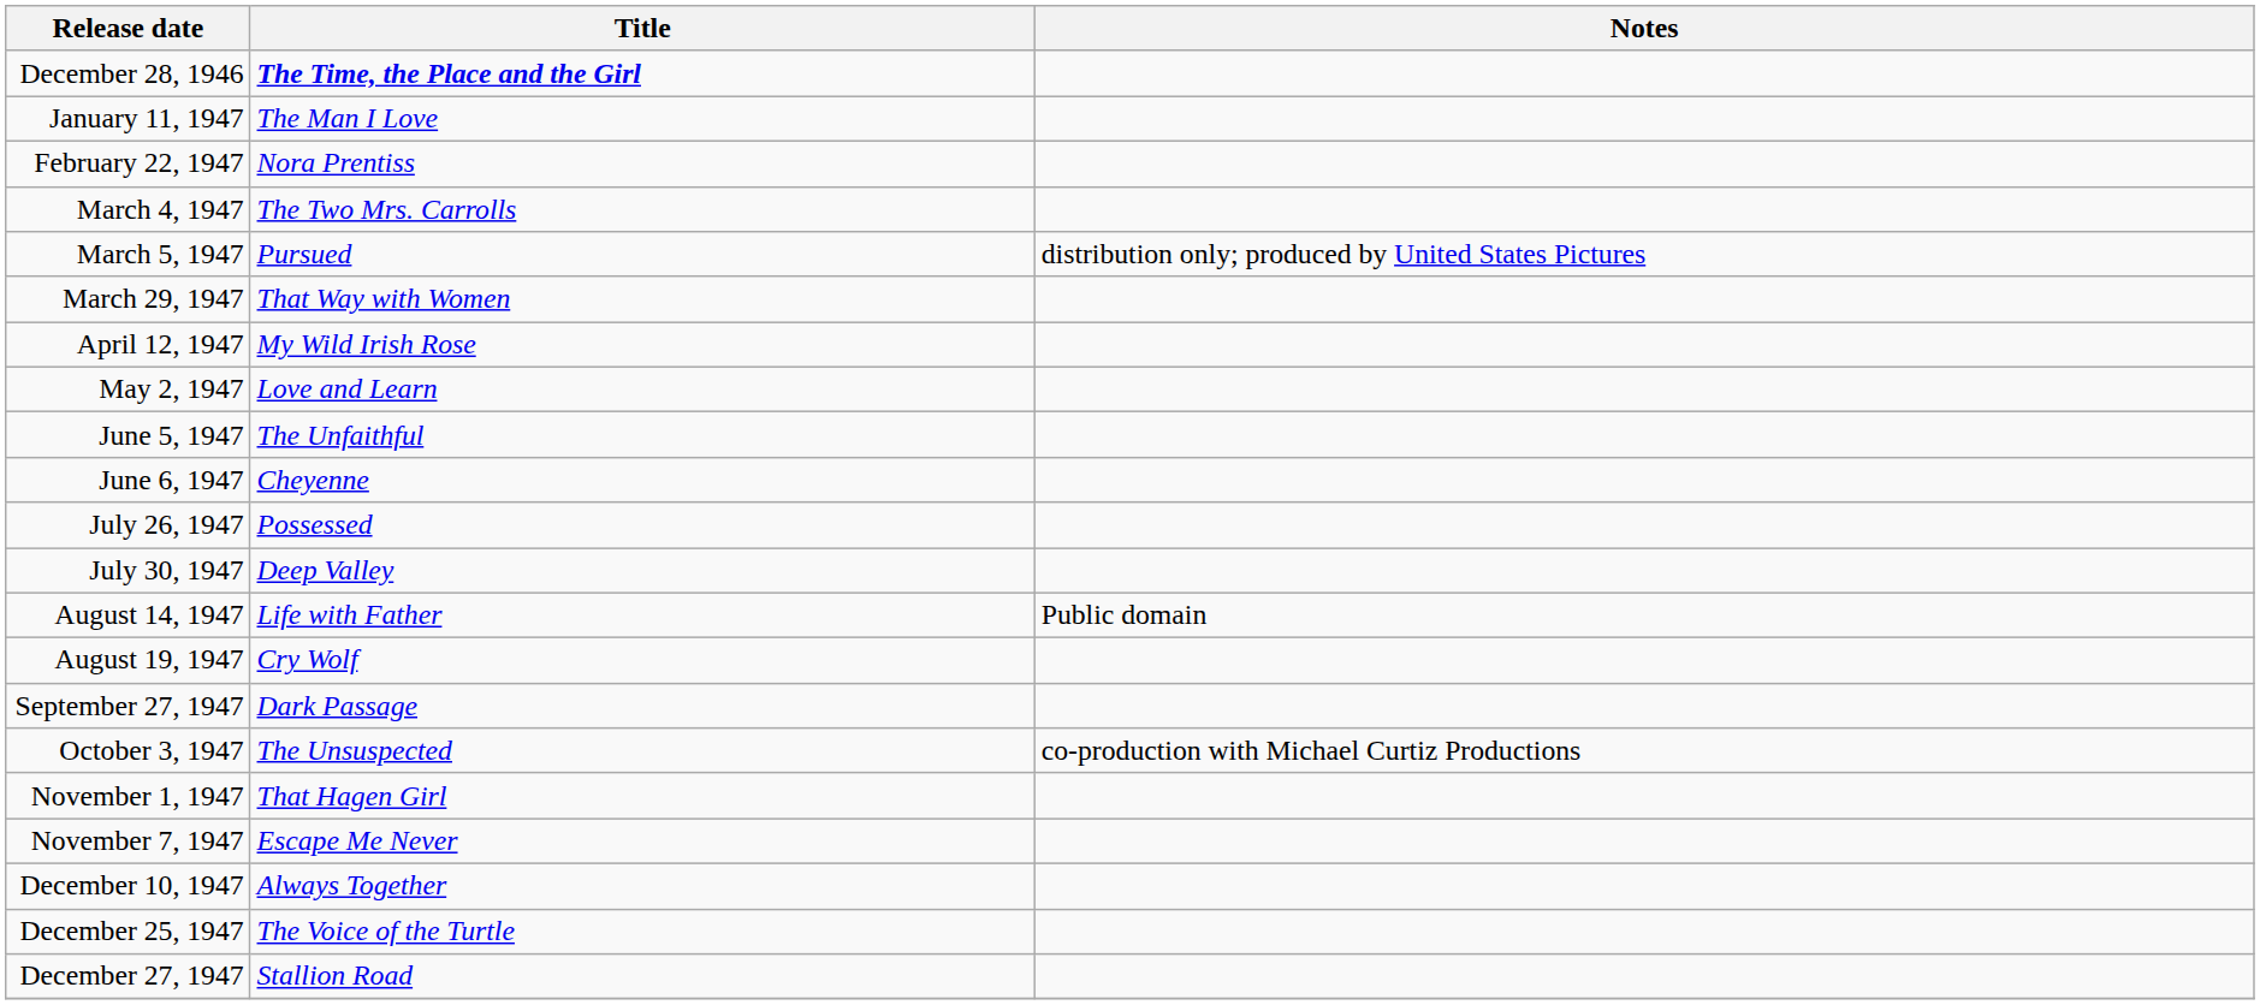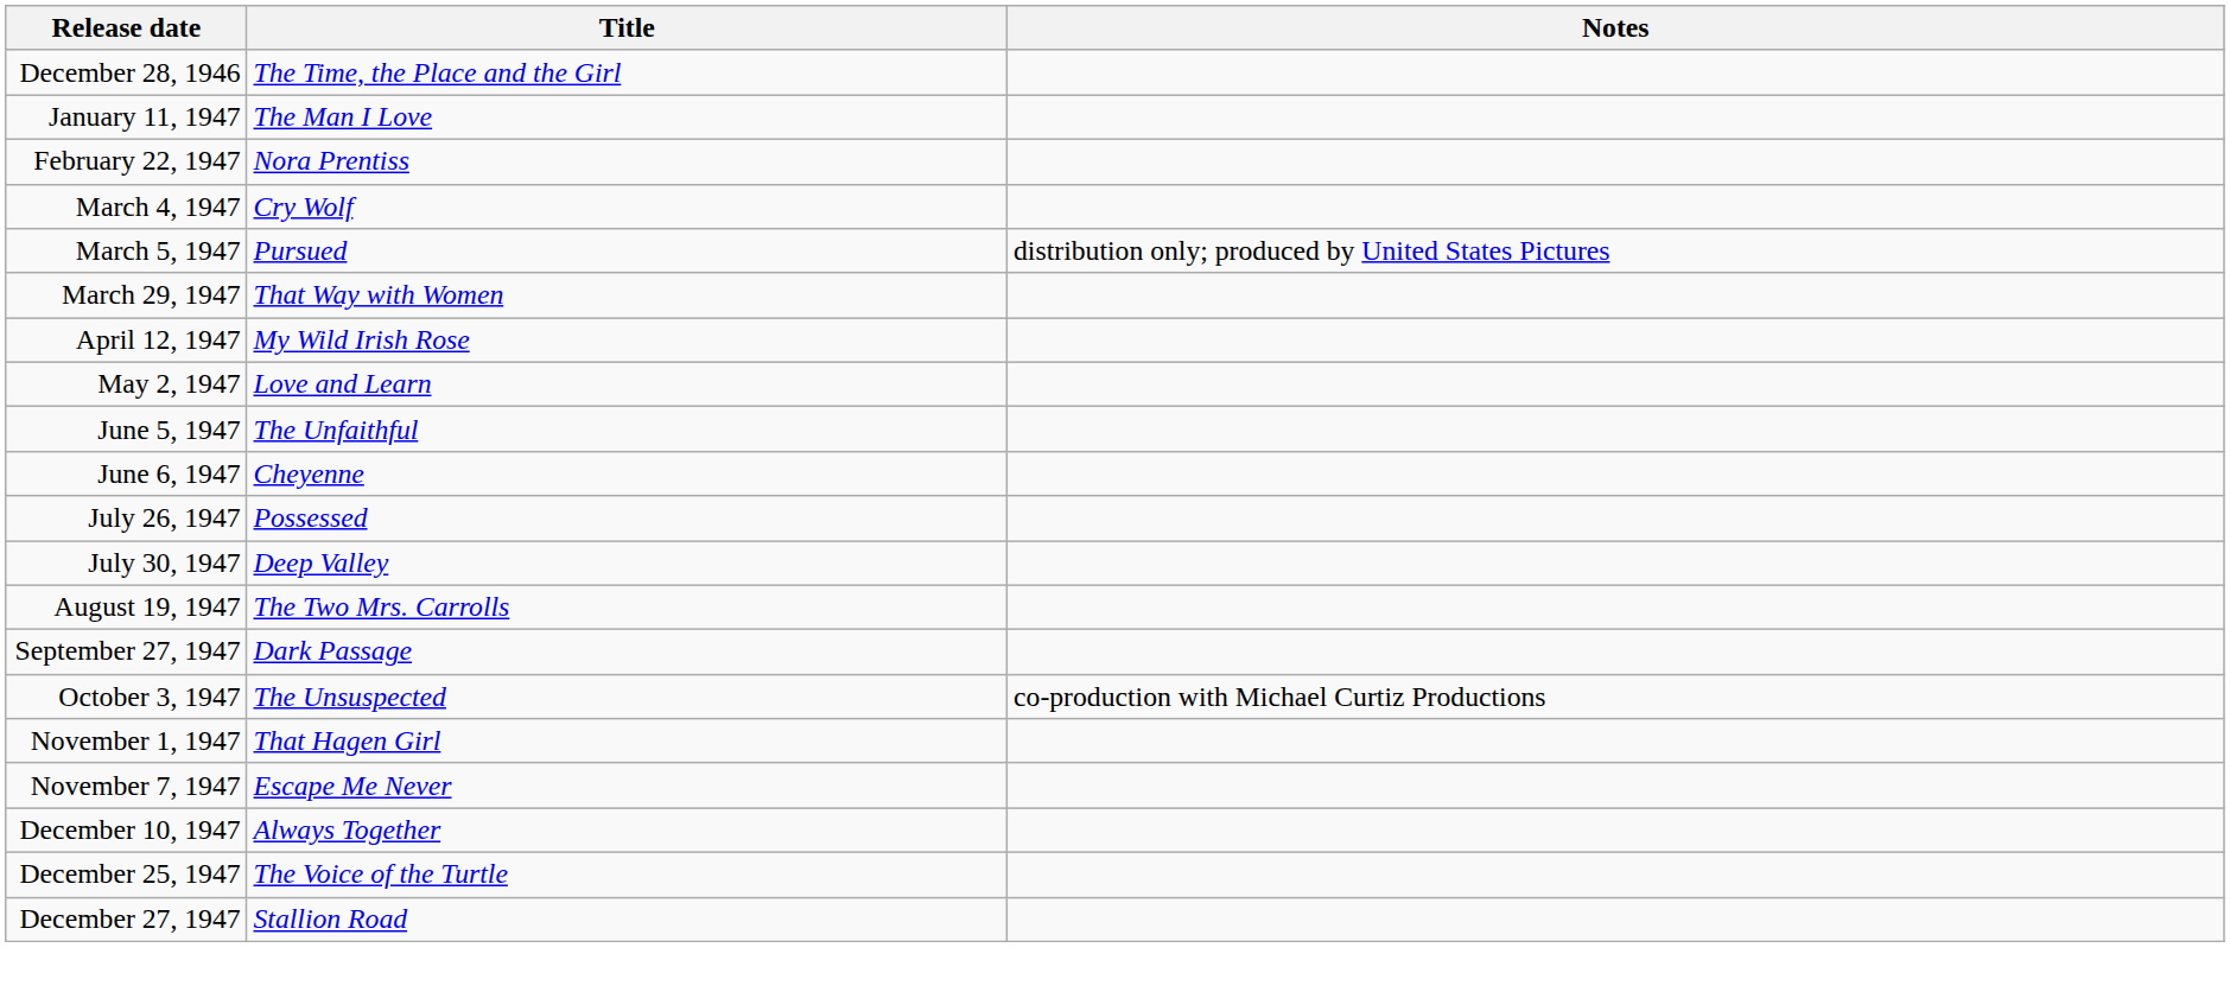December 28, 1946 | Title: bold -> normal
March 4, 1947 | Title: The Two Mrs. Carrolls -> Cry Wolf
- row: August 14, 1947 | Life with Father | Public domain
August 19, 1947 | Title: Cry Wolf -> The Two Mrs. Carrolls
